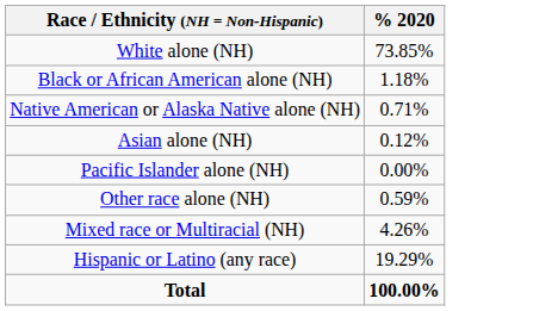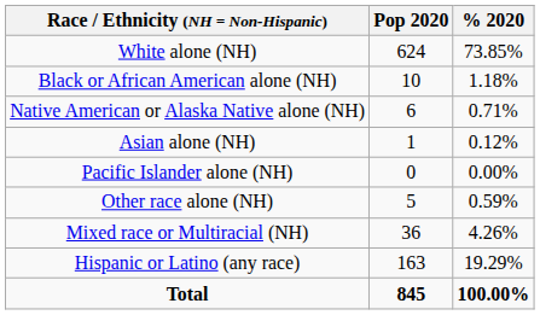+ column: Pop 2020 | 624 | 10 | 6 | 1 | 0 | 5 | 36 | 163 | 845
